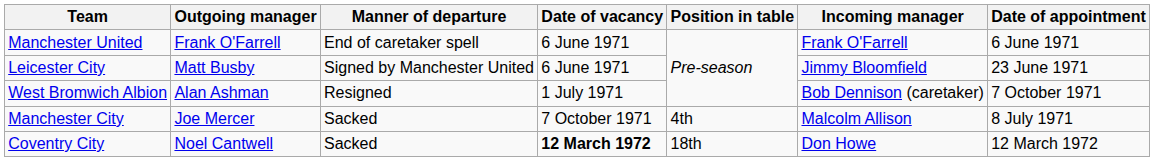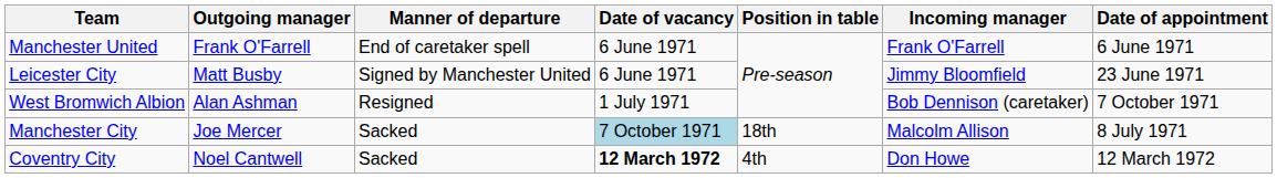Manchester City | Date of vacancy: no background -> lightblue background
Manchester City | Position in table: 4th -> 18th
Coventry City | Position in table: 18th -> 4th
